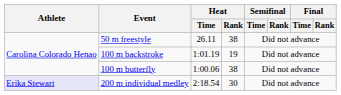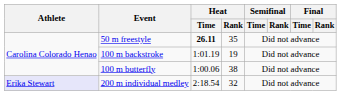50 m freestyle | Heat / Time: normal -> bold
50 m freestyle | Heat / Rank: 38 -> 35
200 m individual medley | Heat / Rank: 30 -> 32
